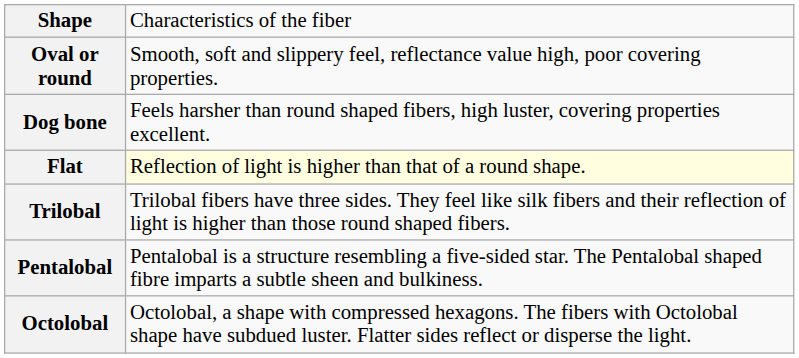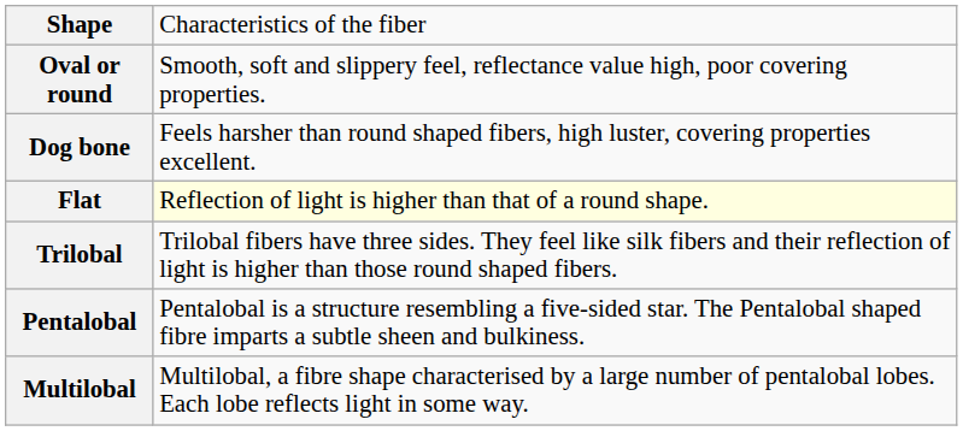- row: Octolobal | Octolobal, a shape with compressed hexagons. The fibers with Octolobal shape have subdued luster. Flatter sides reflect or disperse the light.
+ row: Multilobal | Multilobal, a fibre shape characterised by a large number of pentalobal lobes. Each lobe reflects light in some way.
